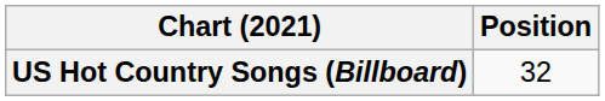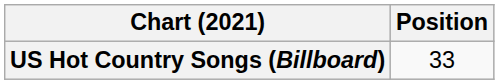US Hot Country Songs (Billboard) | Position: 32 -> 33
